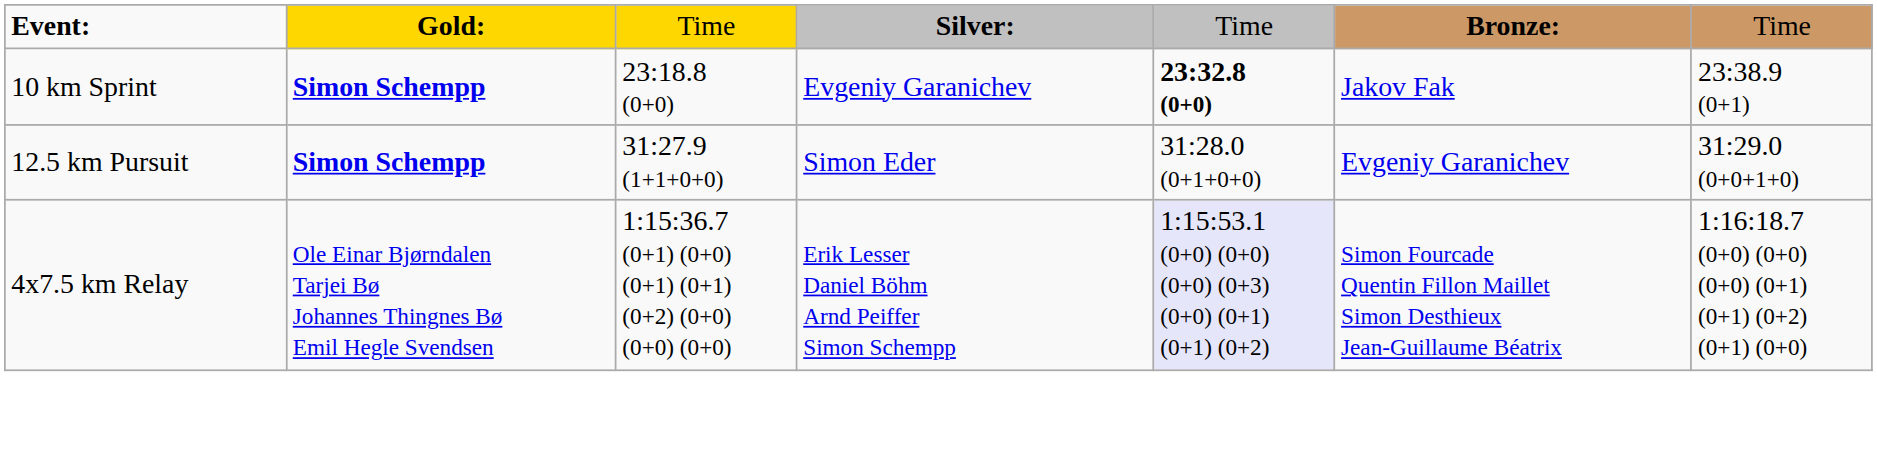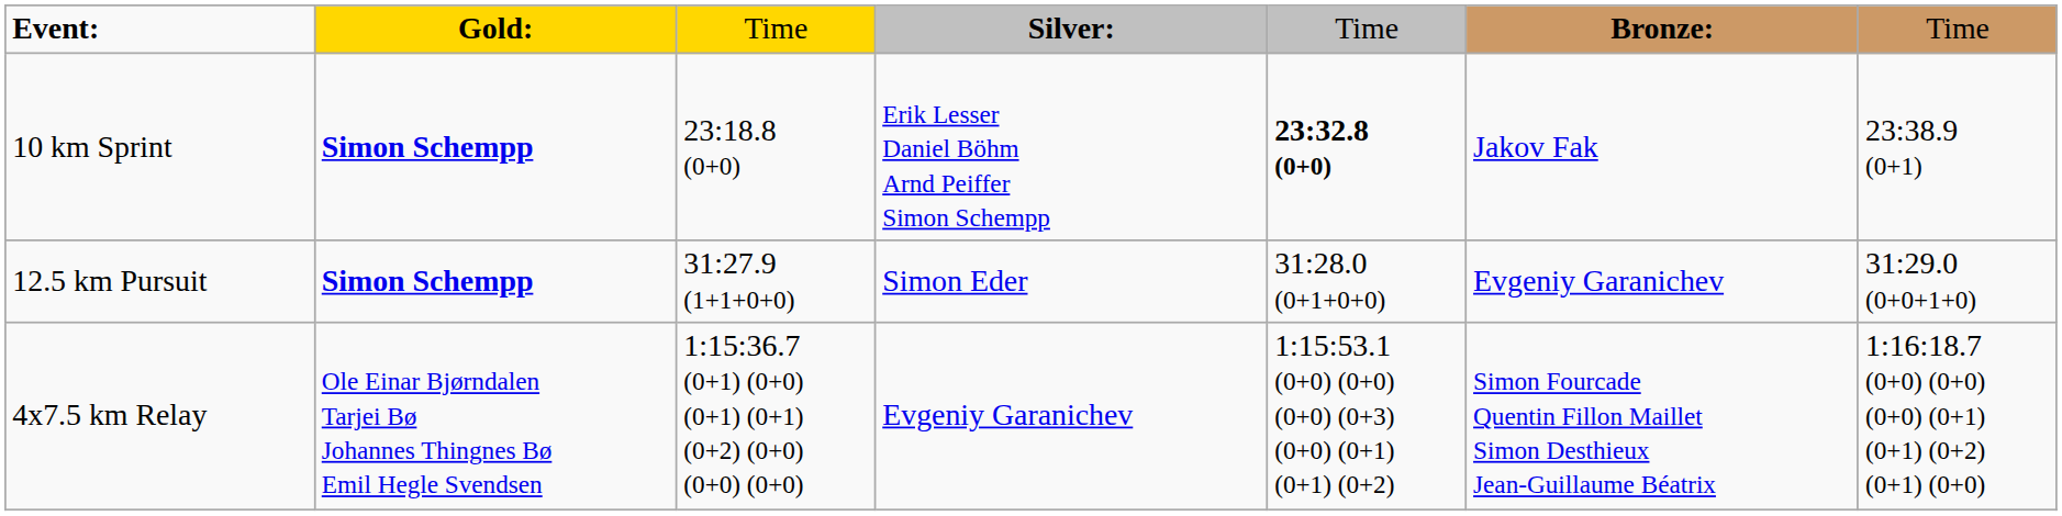10 km Sprint | column 4: Evgeniy Garanichev -> Erik Lesser Daniel Böhm Arnd Peiffer Simon Schempp
4x7.5 km Relay | column 4: Erik Lesser Daniel Böhm Arnd Peiffer Simon Schempp -> Evgeniy Garanichev
4x7.5 km Relay | column 5: lavender background -> no background
